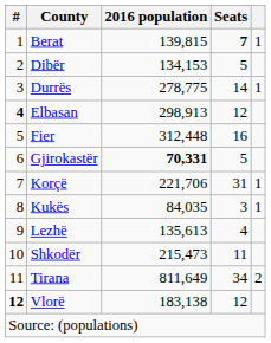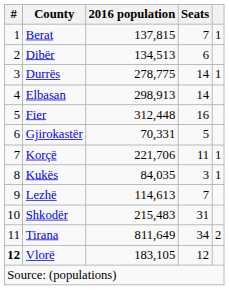Berat | 2016 population: 139,815 -> 137,815
Berat | Seats: bold -> normal
Dibër | 2016 population: 134,153 -> 134,513
Dibër | Seats: 5 -> 6
Elbasan | #: bold -> normal
Elbasan | Seats: 12 -> 14
Gjirokastër | 2016 population: bold -> normal
Korçë | Seats: 31 -> 11
Lezhë | 2016 population: 135,613 -> 114,613
Lezhë | Seats: 4 -> 7
Shkodër | 2016 population: 215,473 -> 215,483
Shkodër | Seats: 11 -> 31
Vlorë | 2016 population: 183,138 -> 183,105
